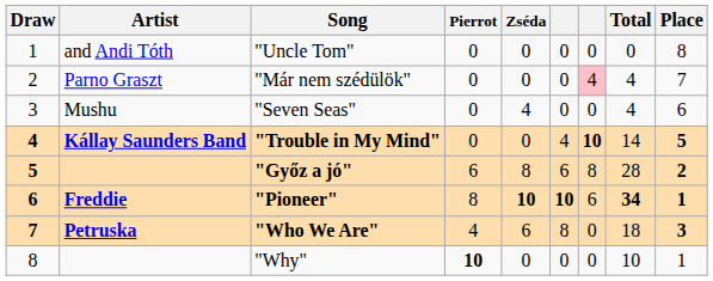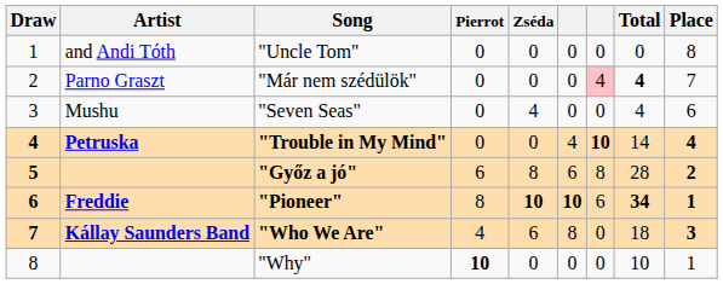"Már nem szédülök" | Total: normal -> bold
"Trouble in My Mind" | Artist: Kállay Saunders Band -> Petruska
"Trouble in My Mind" | Place: 5 -> 4
"Who We Are" | Artist: Petruska -> Kállay Saunders Band
